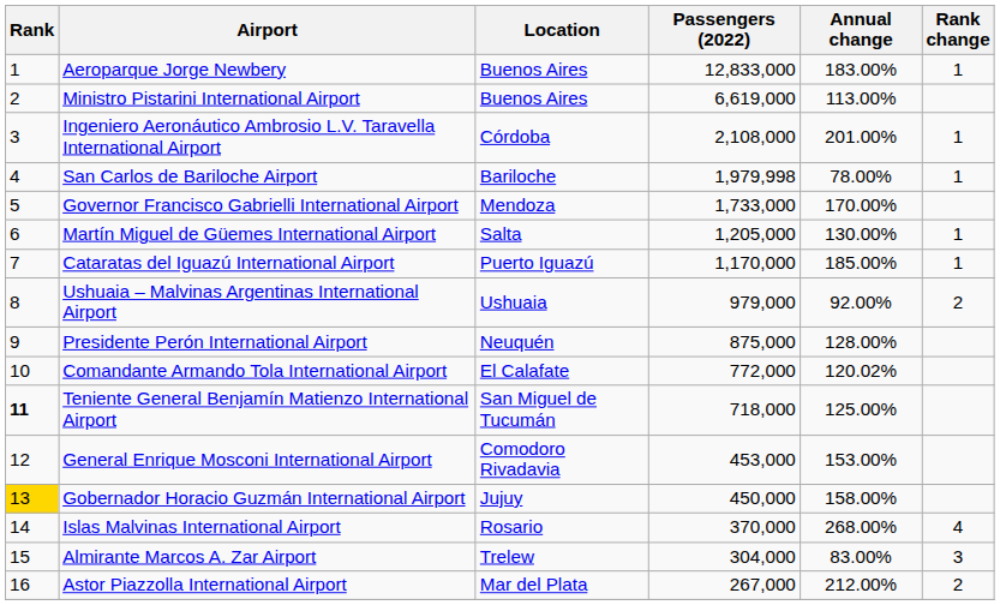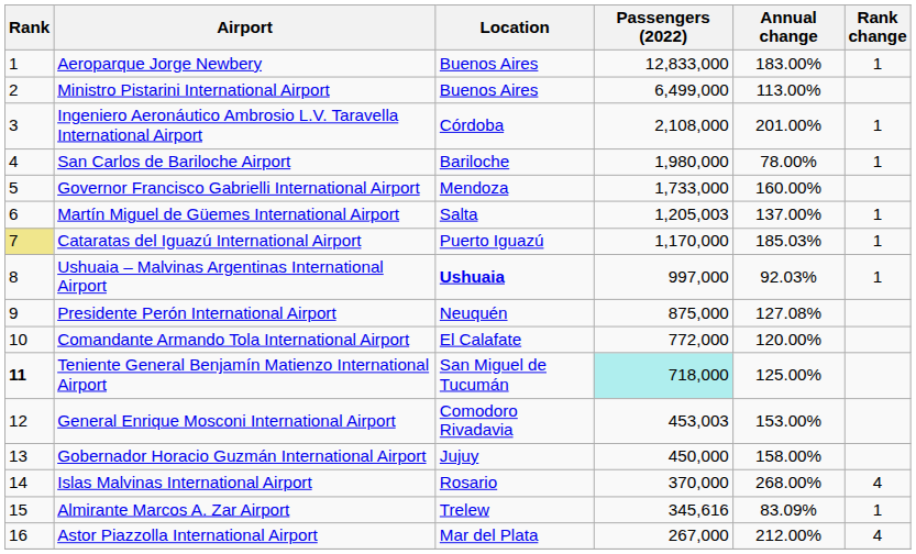Ministro Pistarini International Airport | Passengers (2022): 6,619,000 -> 6,499,000
San Carlos de Bariloche Airport | Passengers (2022): 1,979,998 -> 1,980,000
Governor Francisco Gabrielli International Airport | Annual change: 170.00% -> 160.00%
Martín Miguel de Güemes International Airport | Passengers (2022): 1,205,000 -> 1,205,003
Martín Miguel de Güemes International Airport | Annual change: 130.00% -> 137.00%
Cataratas del Iguazú International Airport | Rank: no background -> khaki background
Cataratas del Iguazú International Airport | Annual change: 185.00% -> 185.03%
Ushuaia – Malvinas Argentinas International Airport | Location: normal -> bold
Ushuaia – Malvinas Argentinas International Airport | Passengers (2022): 979,000 -> 997,000
Ushuaia – Malvinas Argentinas International Airport | Annual change: 92.00% -> 92.03%
Ushuaia – Malvinas Argentinas International Airport | Rank change: 2 -> 1
Presidente Perón International Airport | Annual change: 128.00% -> 127.08%
Comandante Armando Tola International Airport | Annual change: 120.02% -> 120.00%
Teniente General Benjamín Matienzo International Airport | Passengers (2022): no background -> paleturquoise background
General Enrique Mosconi International Airport | Passengers (2022): 453,000 -> 453,003
Gobernador Horacio Guzmán International Airport | Rank: gold background -> no background
Almirante Marcos A. Zar Airport | Passengers (2022): 304,000 -> 345,616
Almirante Marcos A. Zar Airport | Annual change: 83.00% -> 83.09%
Almirante Marcos A. Zar Airport | Rank change: 3 -> 1
Astor Piazzolla International Airport | Rank change: 2 -> 4
